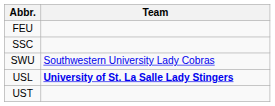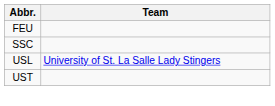- row: SWU | Southwestern University Lady Cobras
USL | Team: bold -> normal
